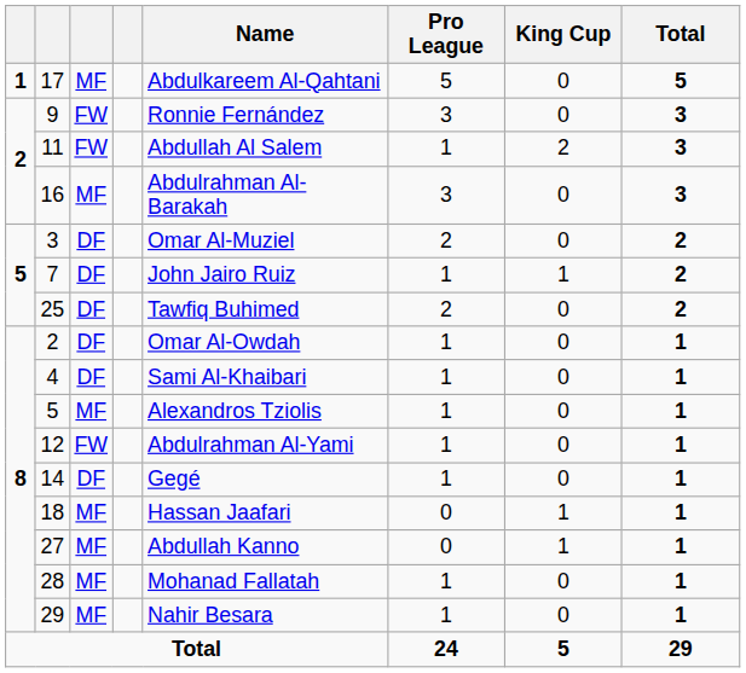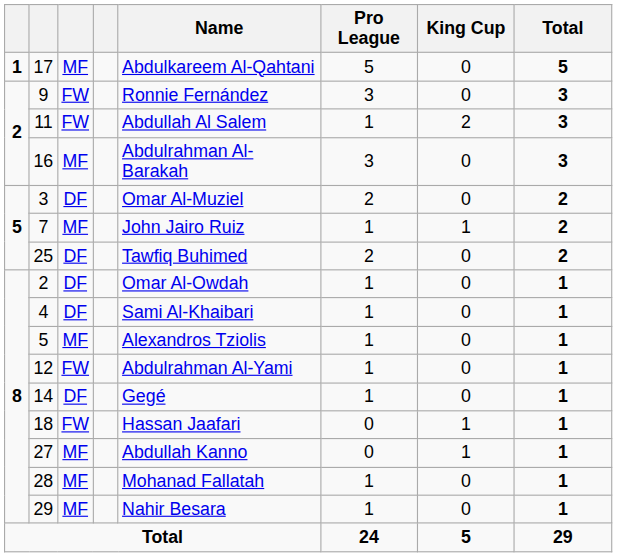7 | column 3: DF -> MF
18 | column 3: MF -> FW
